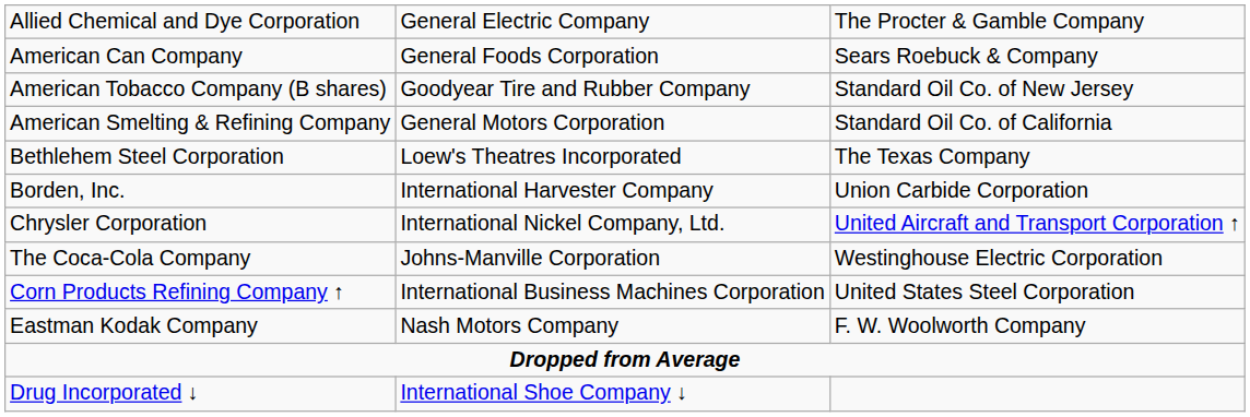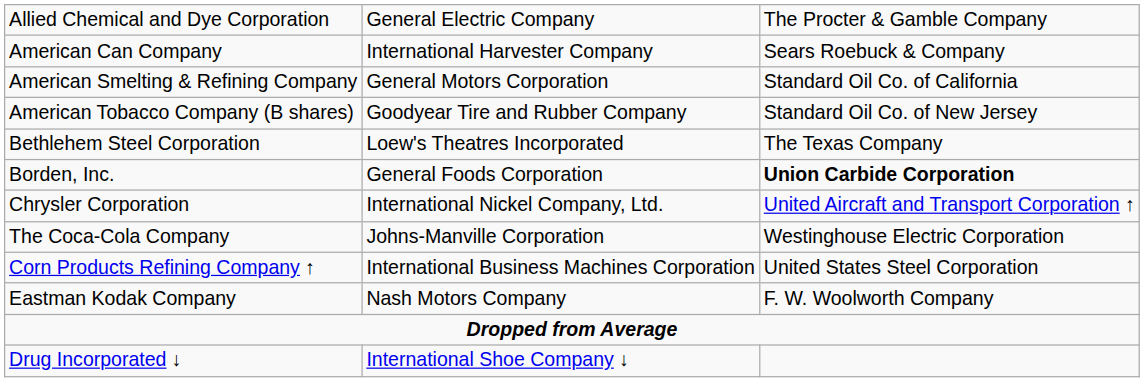American Can Company | column 2: General Foods Corporation -> International Harvester Company
rows swapped: American Smelting & Refining Company <-> American Tobacco Company (B shares)
Borden, Inc. | column 2: International Harvester Company -> General Foods Corporation
Borden, Inc. | column 3: normal -> bold
